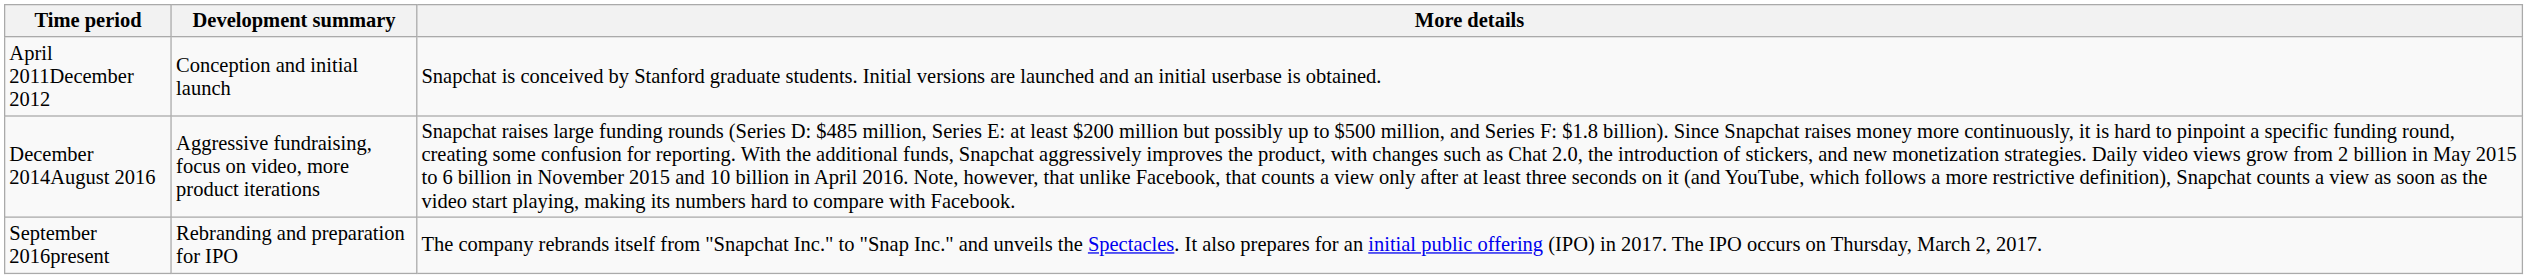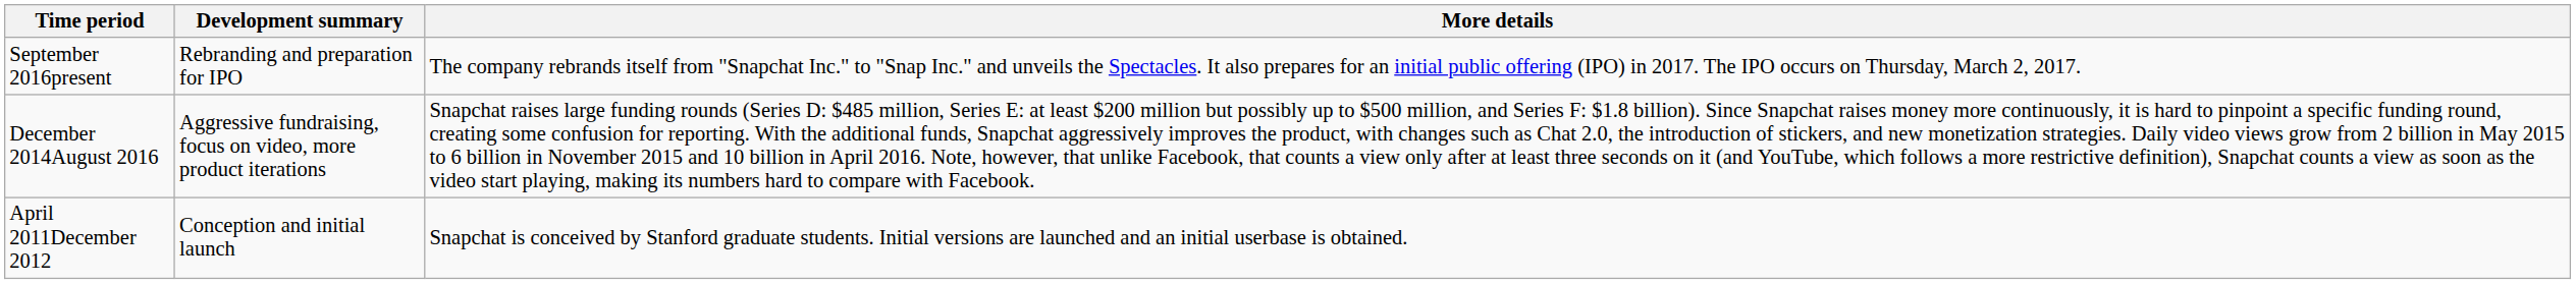rows swapped: April 2011December 2012 <-> September 2016present
